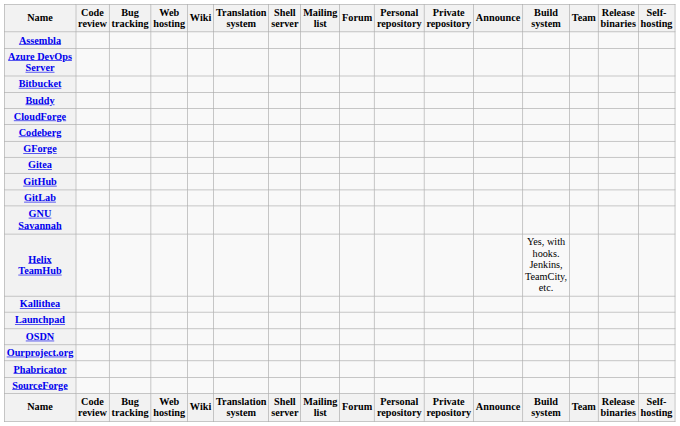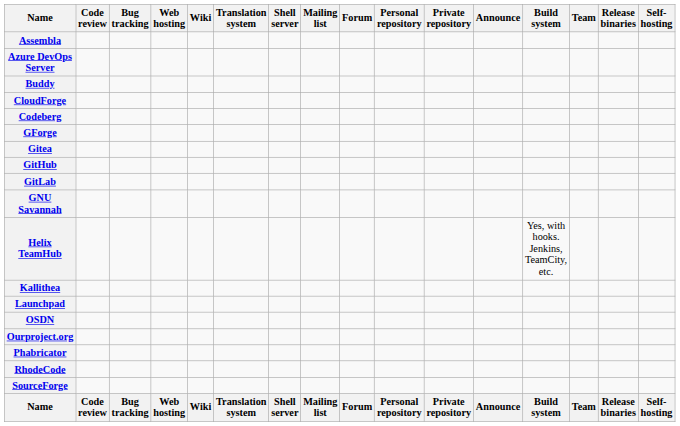- row: Bitbucket
+ row: RhodeCode
